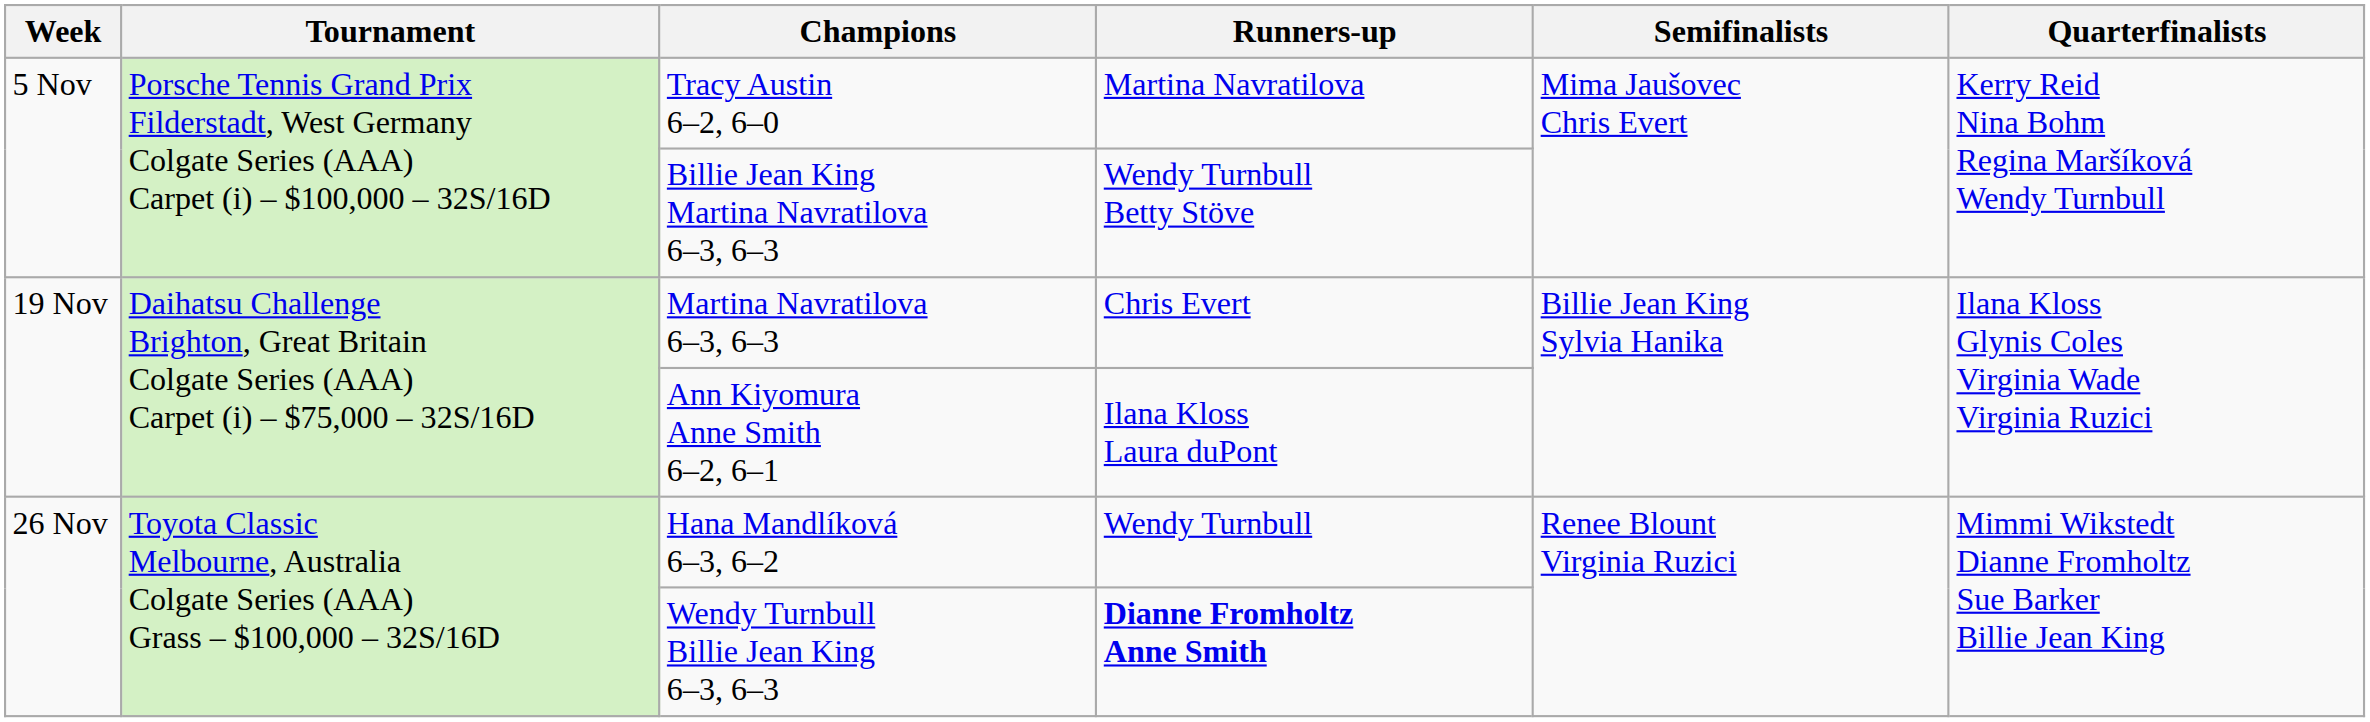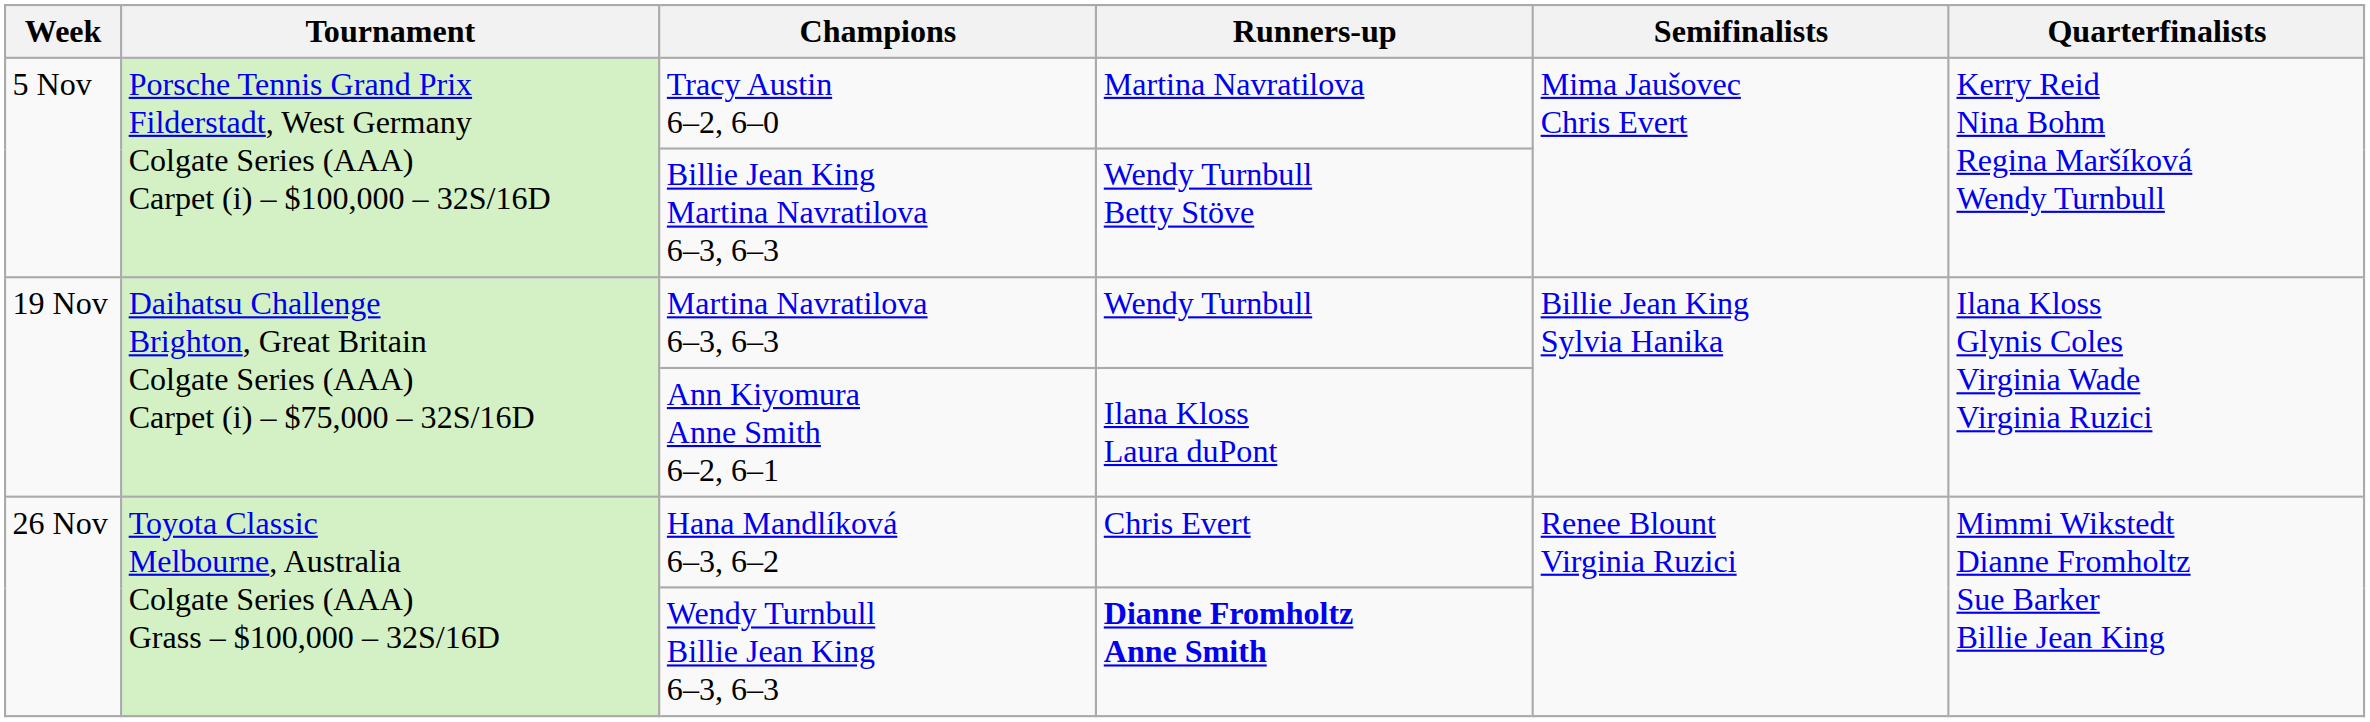Martina Navratilova 6–3, 6–3 | Runners-up: Chris Evert -> Wendy Turnbull
Hana Mandlíková 6–3, 6–2 | Runners-up: Wendy Turnbull -> Chris Evert
